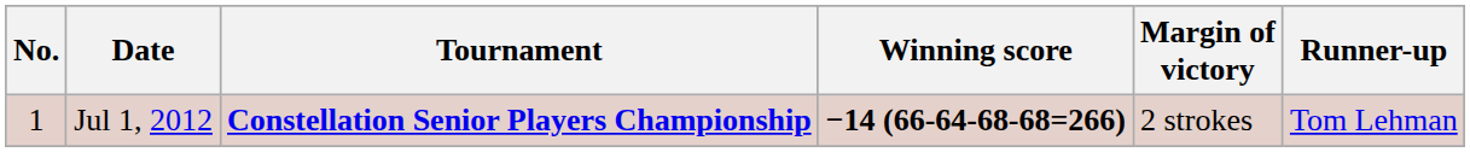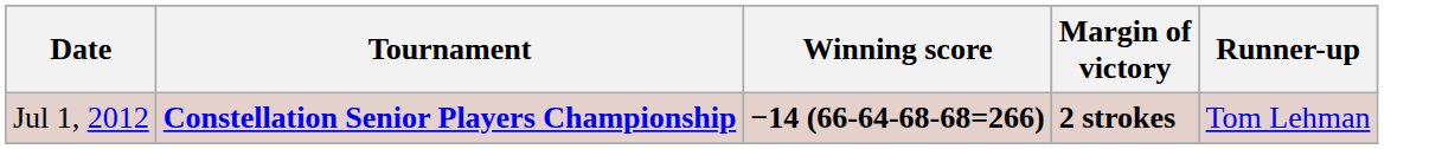- column: No. | 1
Jul 1, 2012 | Margin of victory: normal -> bold
